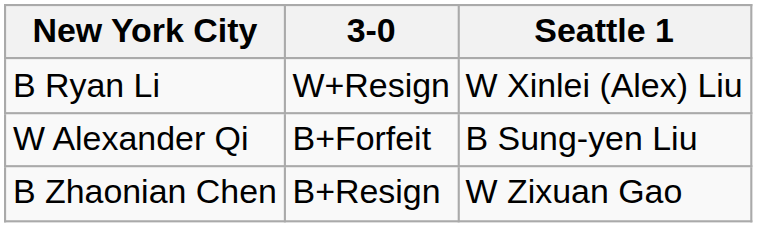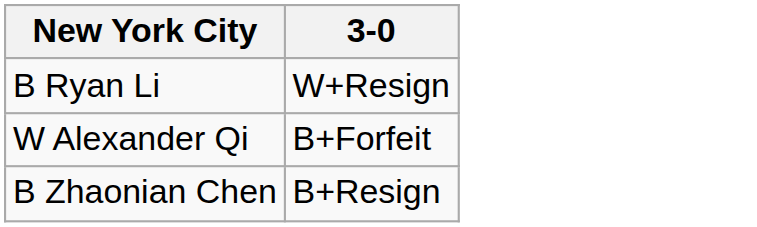- column: Seattle 1 | W Xinlei (Alex) Liu | B Sung-yen Liu | W Zixuan Gao
